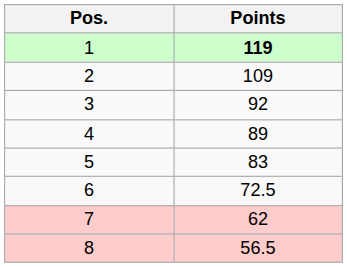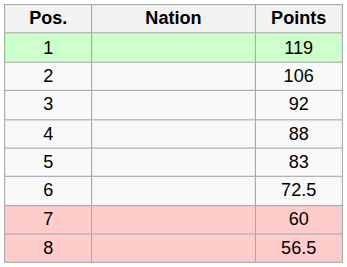+ column: Nation
1 | Points: bold -> normal
2 | Points: 109 -> 106
4 | Points: 89 -> 88
7 | Points: 62 -> 60
